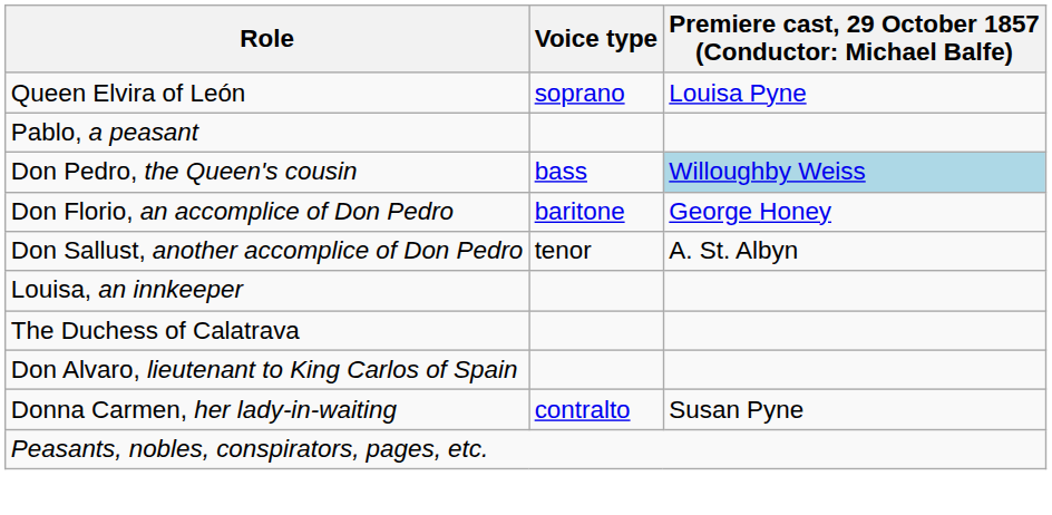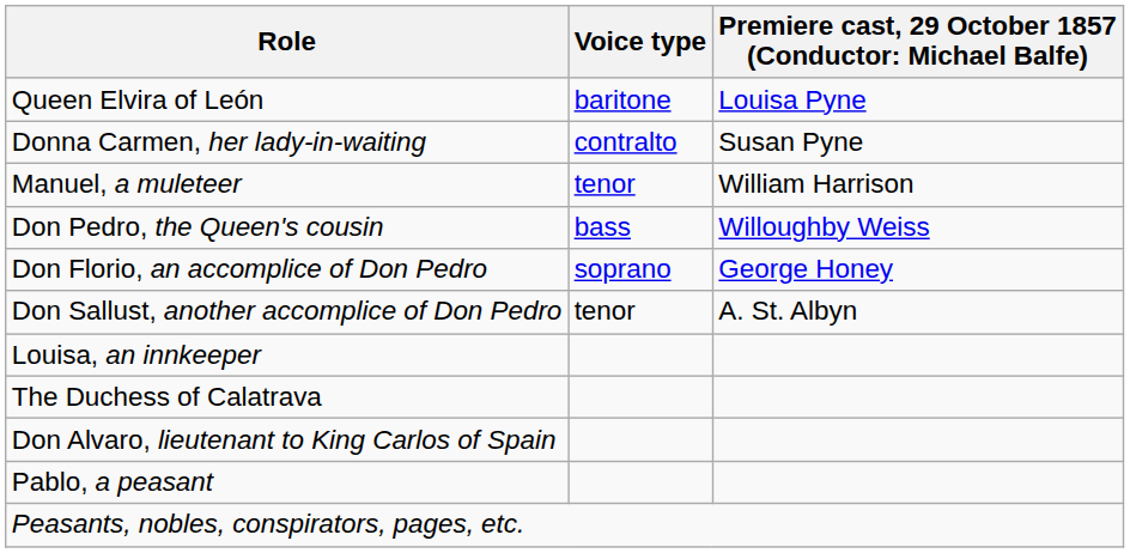Queen Elvira of León | Voice type: soprano -> baritone
rows swapped: Donna Carmen, her lady-in-waiting <-> Pablo, a peasant
+ row: Manuel, a muleteer | tenor | William Harrison
Don Pedro, the Queen's cousin | column 3: lightblue background -> no background
Don Florio, an accomplice of Don Pedro | Voice type: baritone -> soprano
